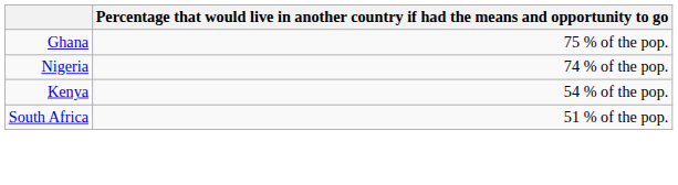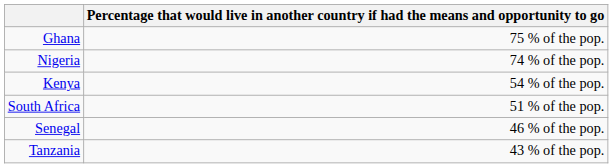+ row: Senegal | 46 % of the pop.
+ row: Tanzania | 43 % of the pop.
